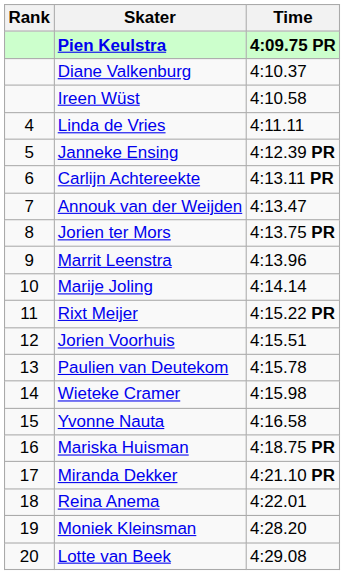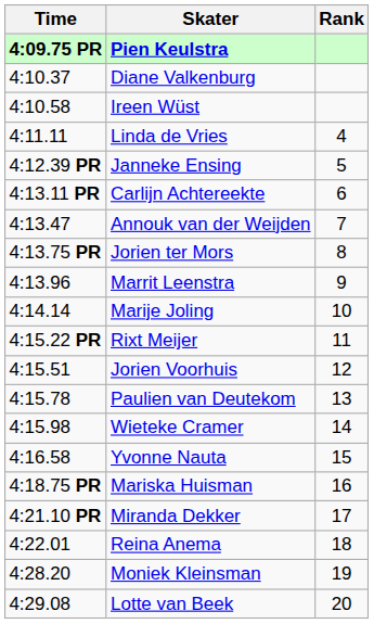columns swapped: Rank <-> Time
